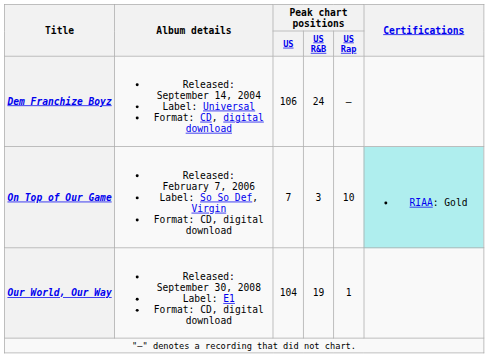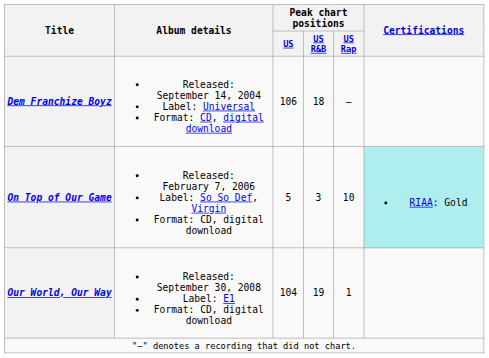Dem Franchize Boyz | Peak chart positions / US R&B: 24 -> 18
On Top of Our Game | Peak chart positions / US: 7 -> 5
